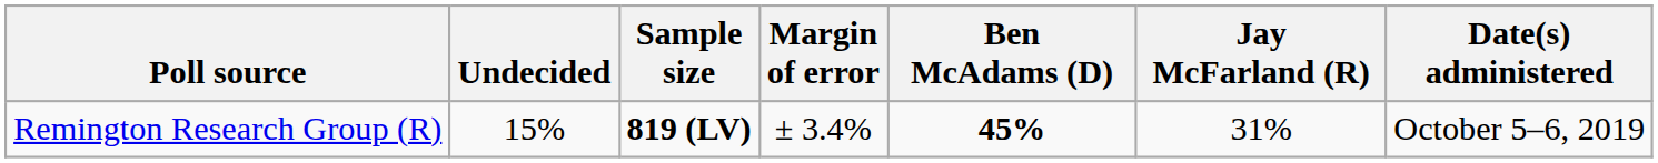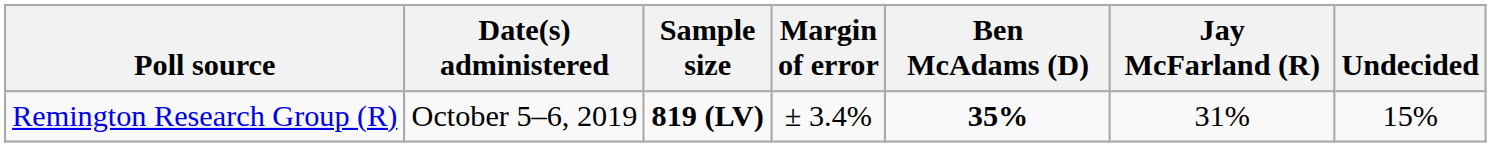columns swapped: Date(s) administered <-> Undecided
Remington Research Group (R) | Ben McAdams (D): 45% -> 35%
